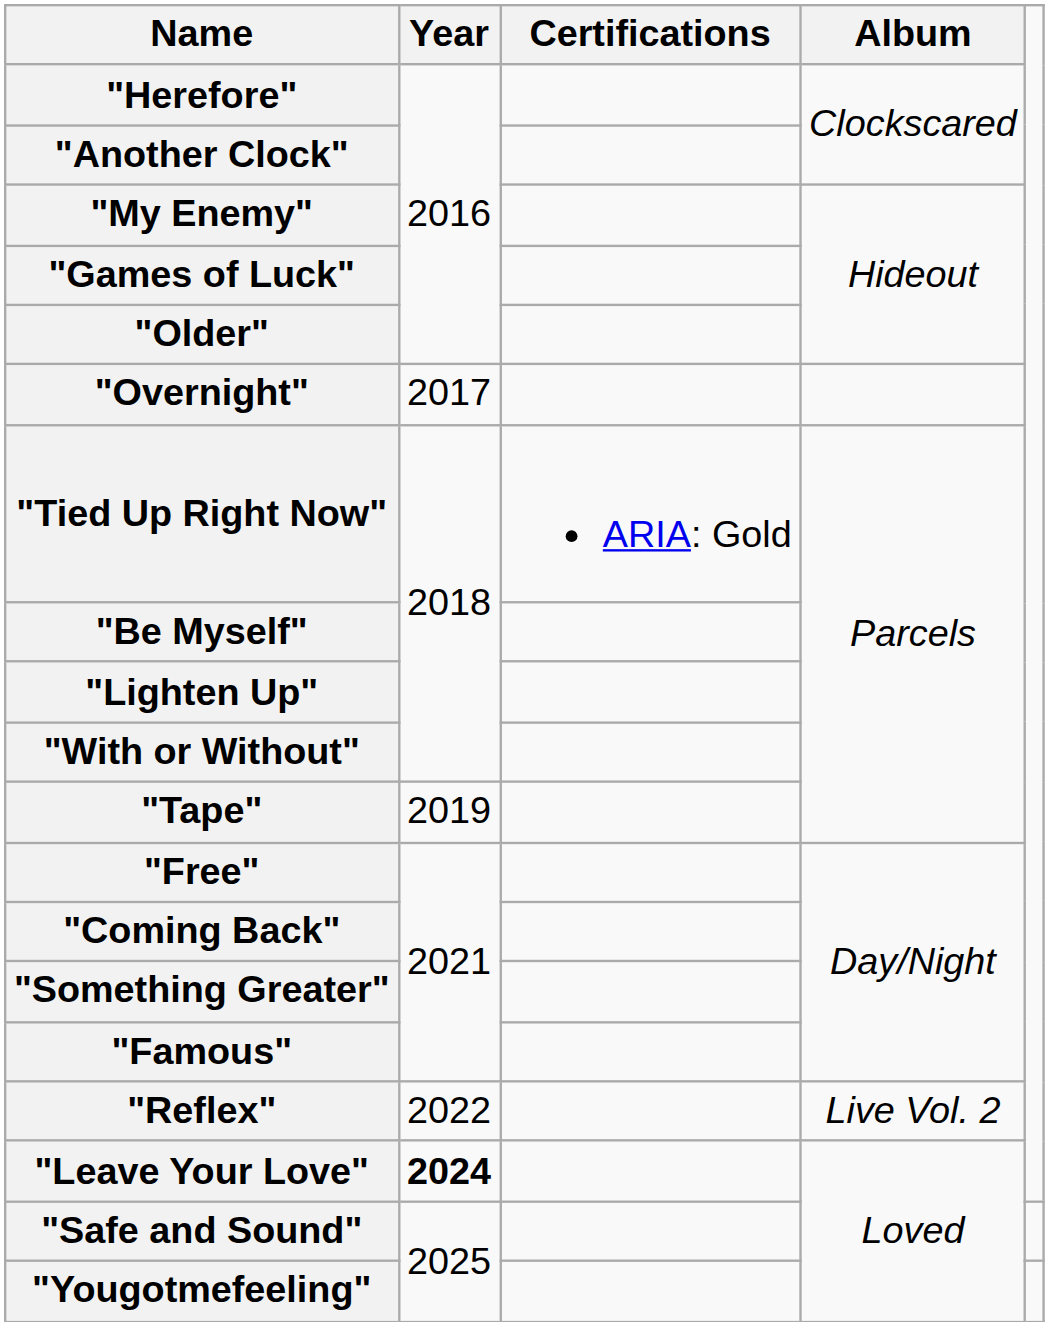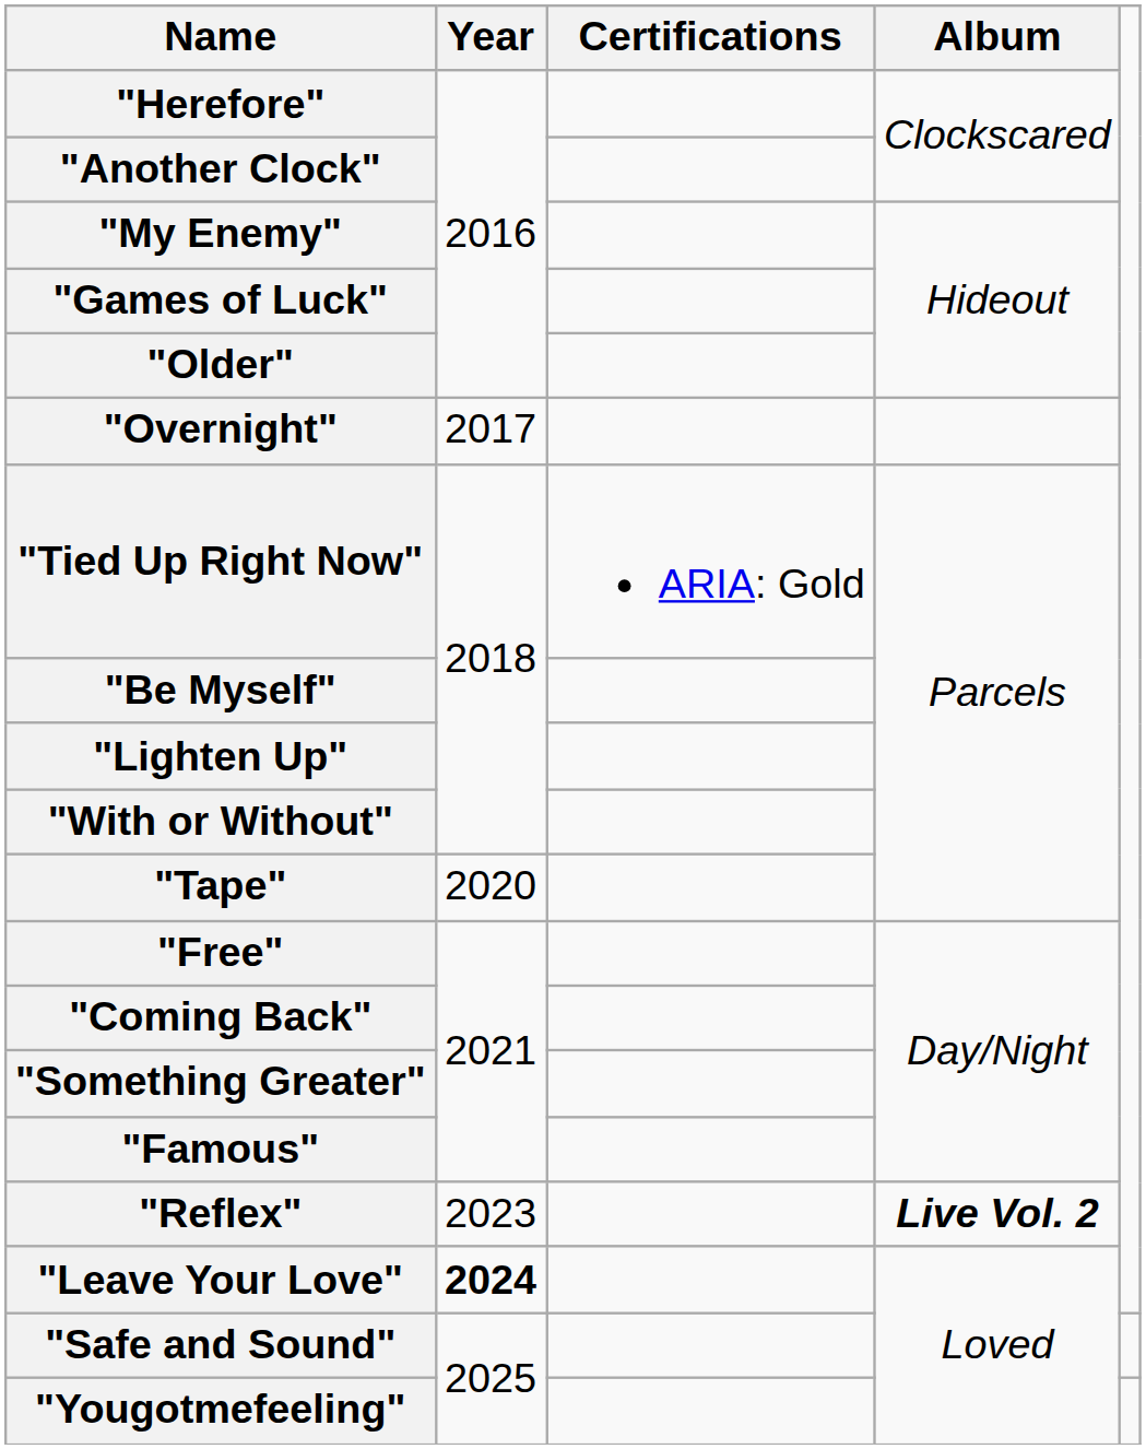"Tape" | Year: 2019 -> 2020
"Reflex" | Year: 2022 -> 2023
"Reflex" | Album: normal -> bold
